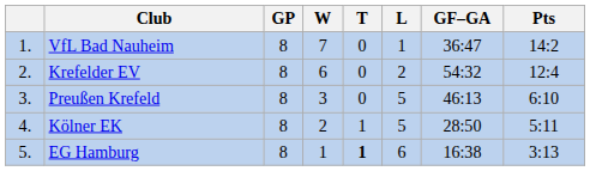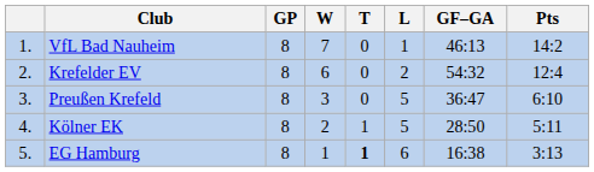VfL Bad Nauheim | GF–GA: 36:47 -> 46:13
Preußen Krefeld | GF–GA: 46:13 -> 36:47
